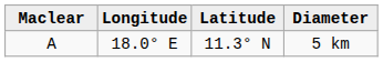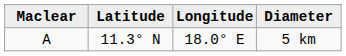columns swapped: Latitude <-> Longitude
